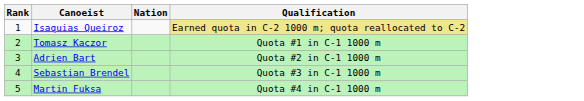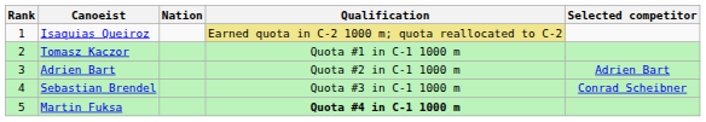+ column: Selected competitor | Adrien Bart | Conrad Scheibner
Martin Fuksa | Qualification: normal -> bold
